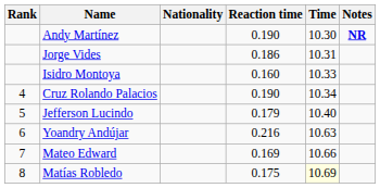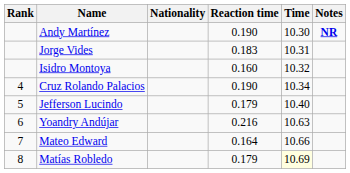Jorge Vides | Reaction time: 0.186 -> 0.183
Isidro Montoya | Time: 10.33 -> 10.32
Mateo Edward | Reaction time: 0.169 -> 0.164
Matías Robledo | Reaction time: 0.175 -> 0.179
